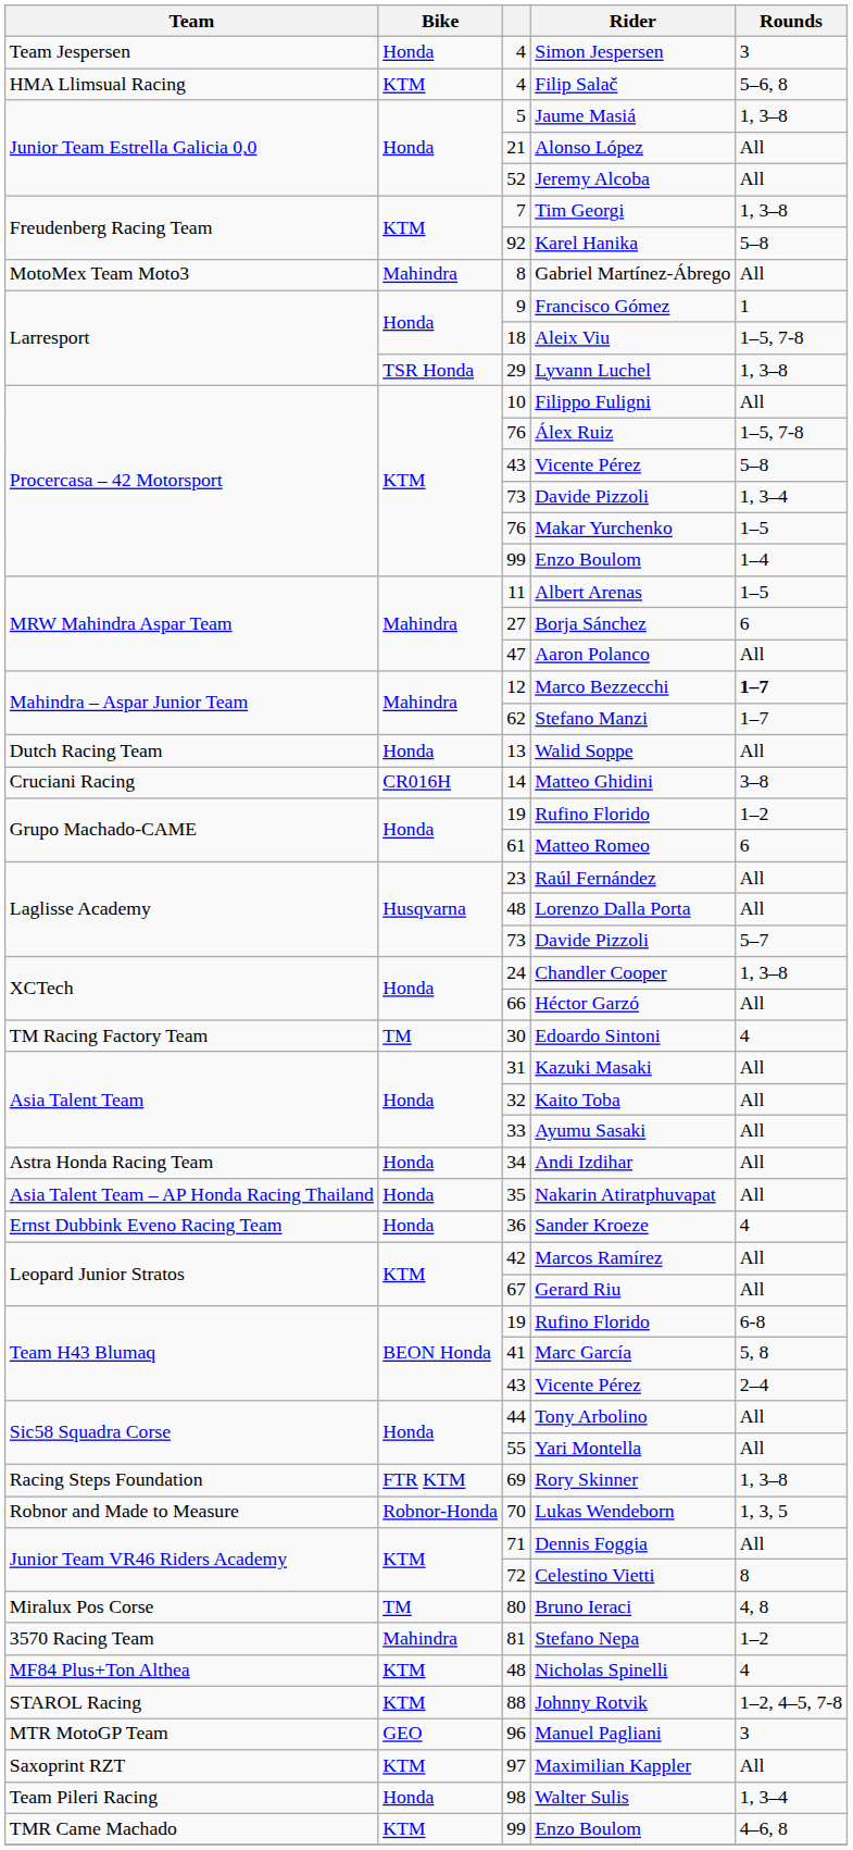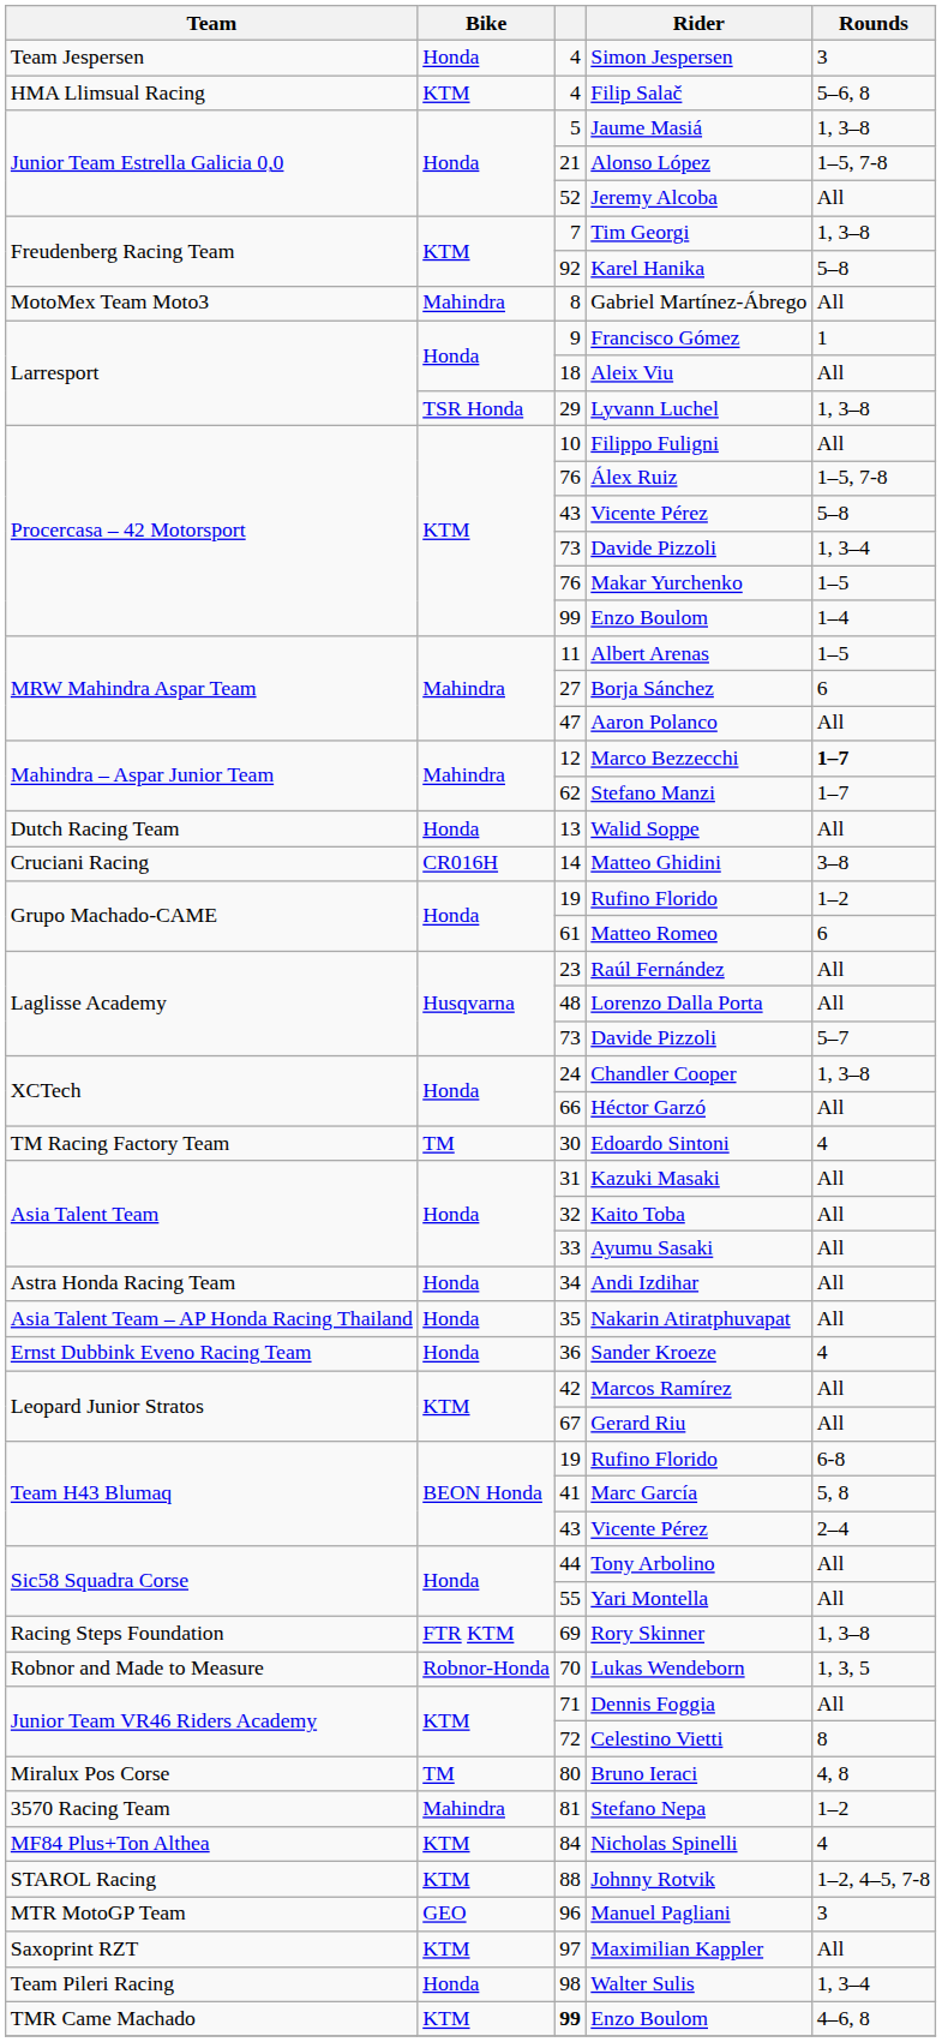Alonso López | Rounds: All -> 1–5, 7-8
Aleix Viu | Rounds: 1–5, 7-8 -> All
Nicholas Spinelli | column 3: 48 -> 84
TMR Came Machado / Enzo Boulom | column 3: normal -> bold
